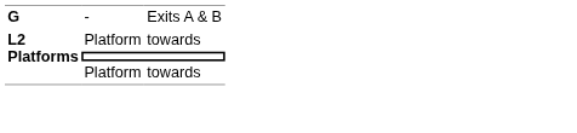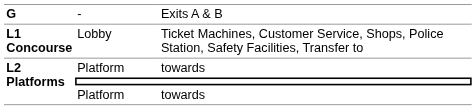+ row: L1 Concourse | Lobby | Ticket Machines, Customer Service, Shops, Police Station, Safety Facilities, Transfer to
